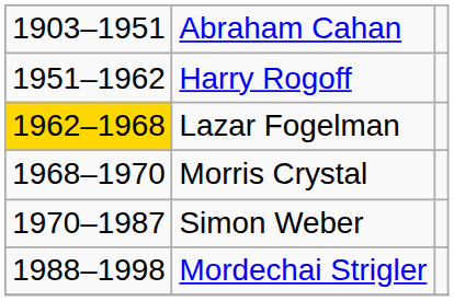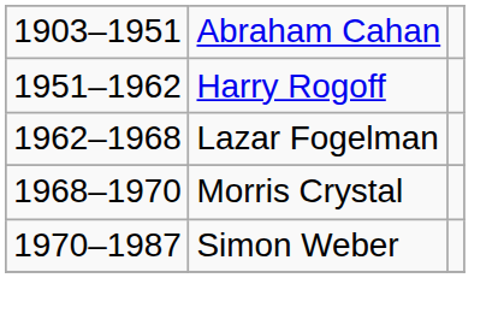Lazar Fogelman | column 1: gold background -> no background
- row: 1988–1998 | Mordechai Strigler
